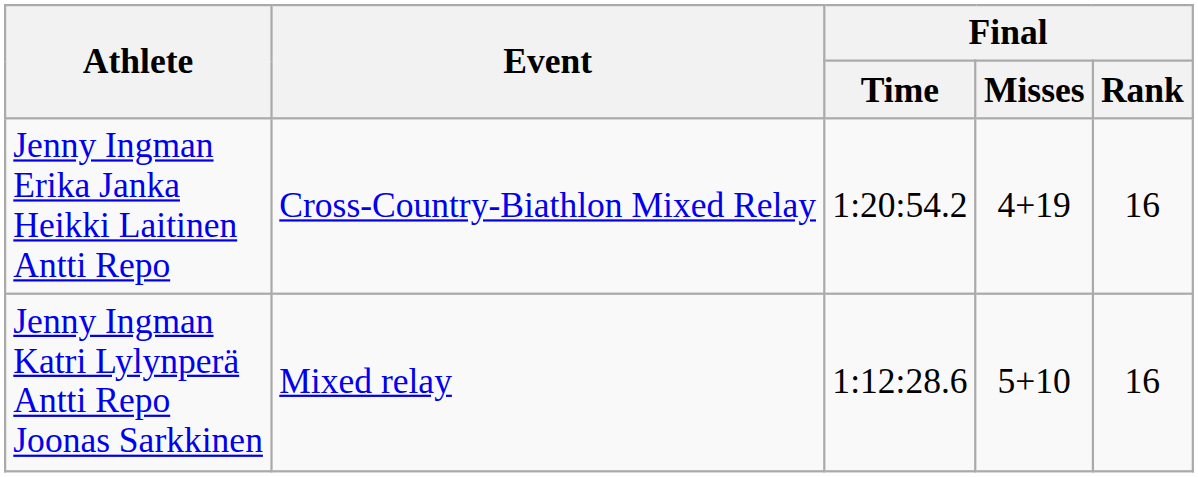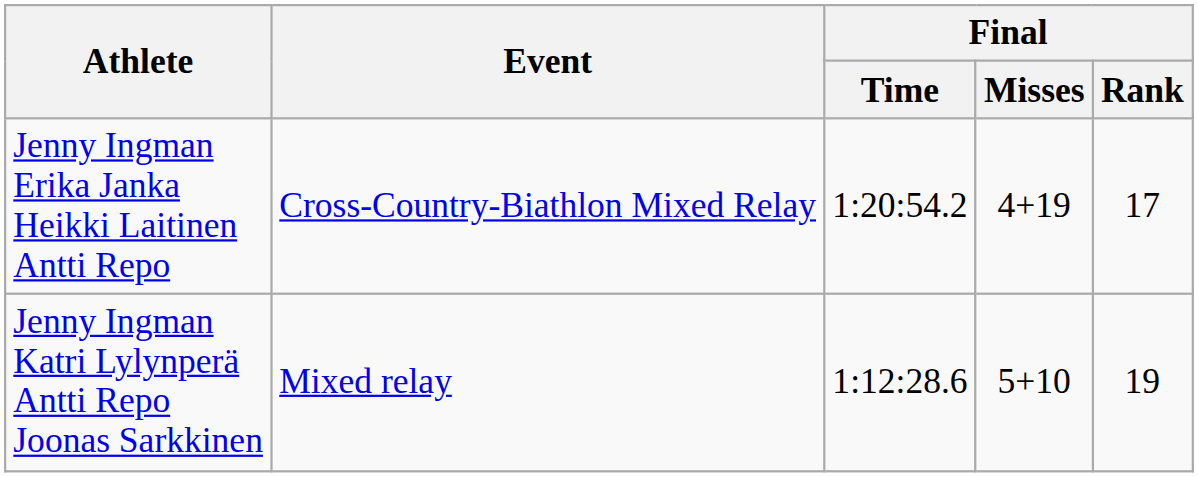Jenny Ingman Erika Janka Heikki Laitinen Antti Repo | Final / Rank: 16 -> 17
Jenny Ingman Katri Lylynperä Antti Repo Joonas Sarkkinen | Final / Rank: 16 -> 19
